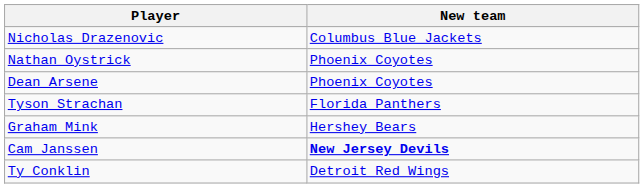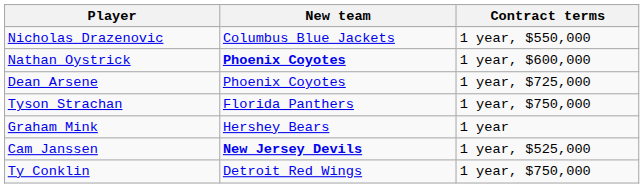+ column: Contract terms | 1 year, $550,000 | 1 year, $600,000 | 1 year, $725,000 | 1 year, $750,000 | 1 year | 1 year, $525,000 | 1 year, $750,000
Nathan Oystrick | New team: normal -> bold
